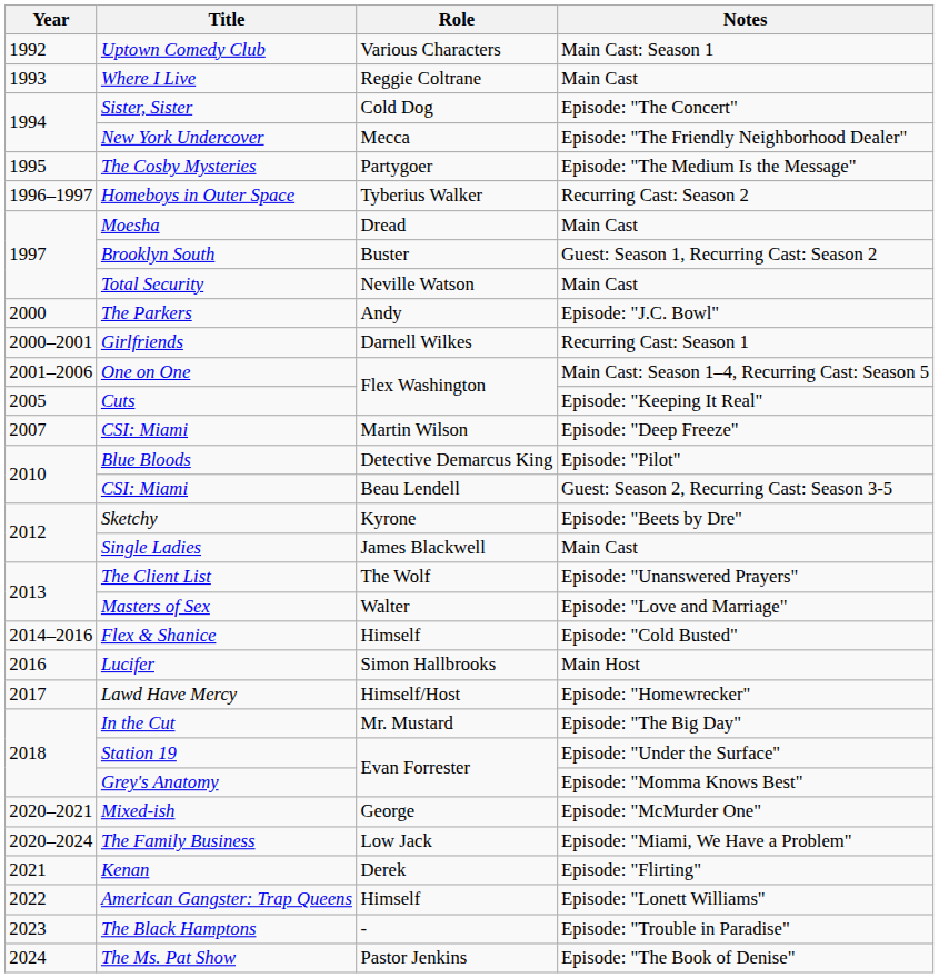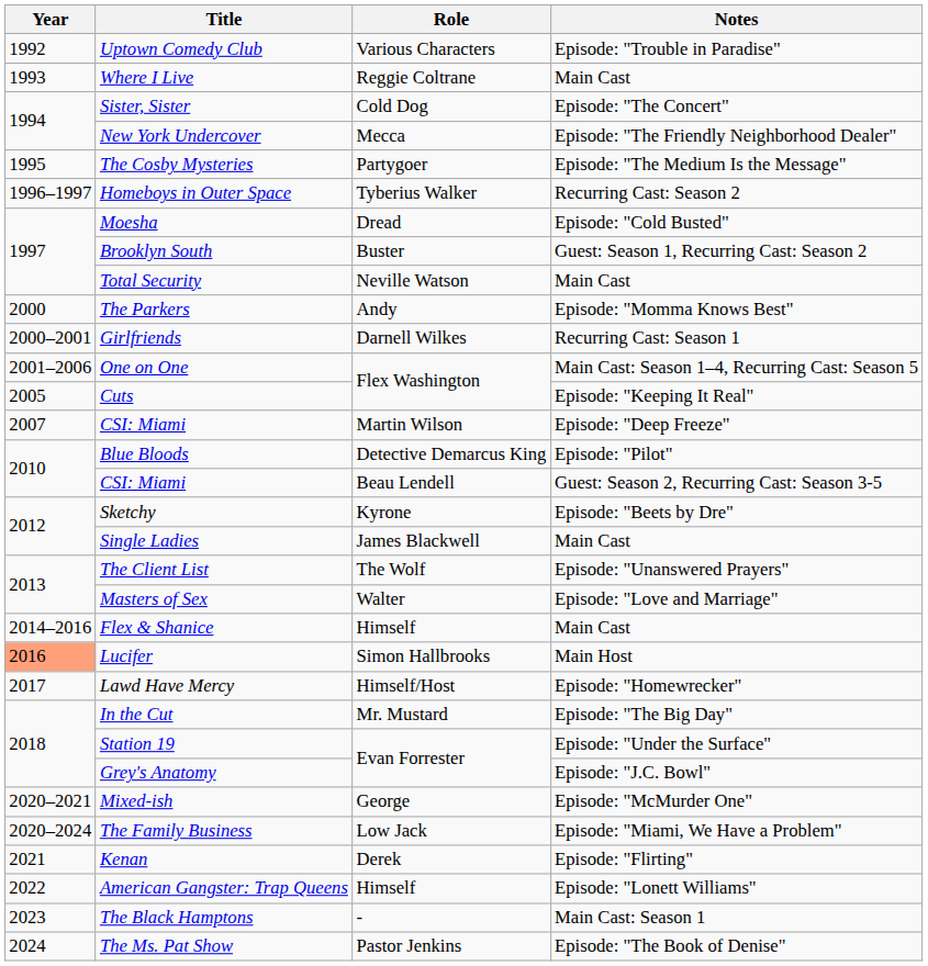Uptown Comedy Club | Notes: Main Cast: Season 1 -> Episode: "Trouble in Paradise"
Moesha | Notes: Main Cast -> Episode: "Cold Busted"
The Parkers | Notes: Episode: "J.C. Bowl" -> Episode: "Momma Knows Best"
Flex & Shanice | Notes: Episode: "Cold Busted" -> Main Cast
Lucifer | Year: no background -> lightsalmon background
Grey's Anatomy | Notes: Episode: "Momma Knows Best" -> Episode: "J.C. Bowl"
The Black Hamptons | Notes: Episode: "Trouble in Paradise" -> Main Cast: Season 1
